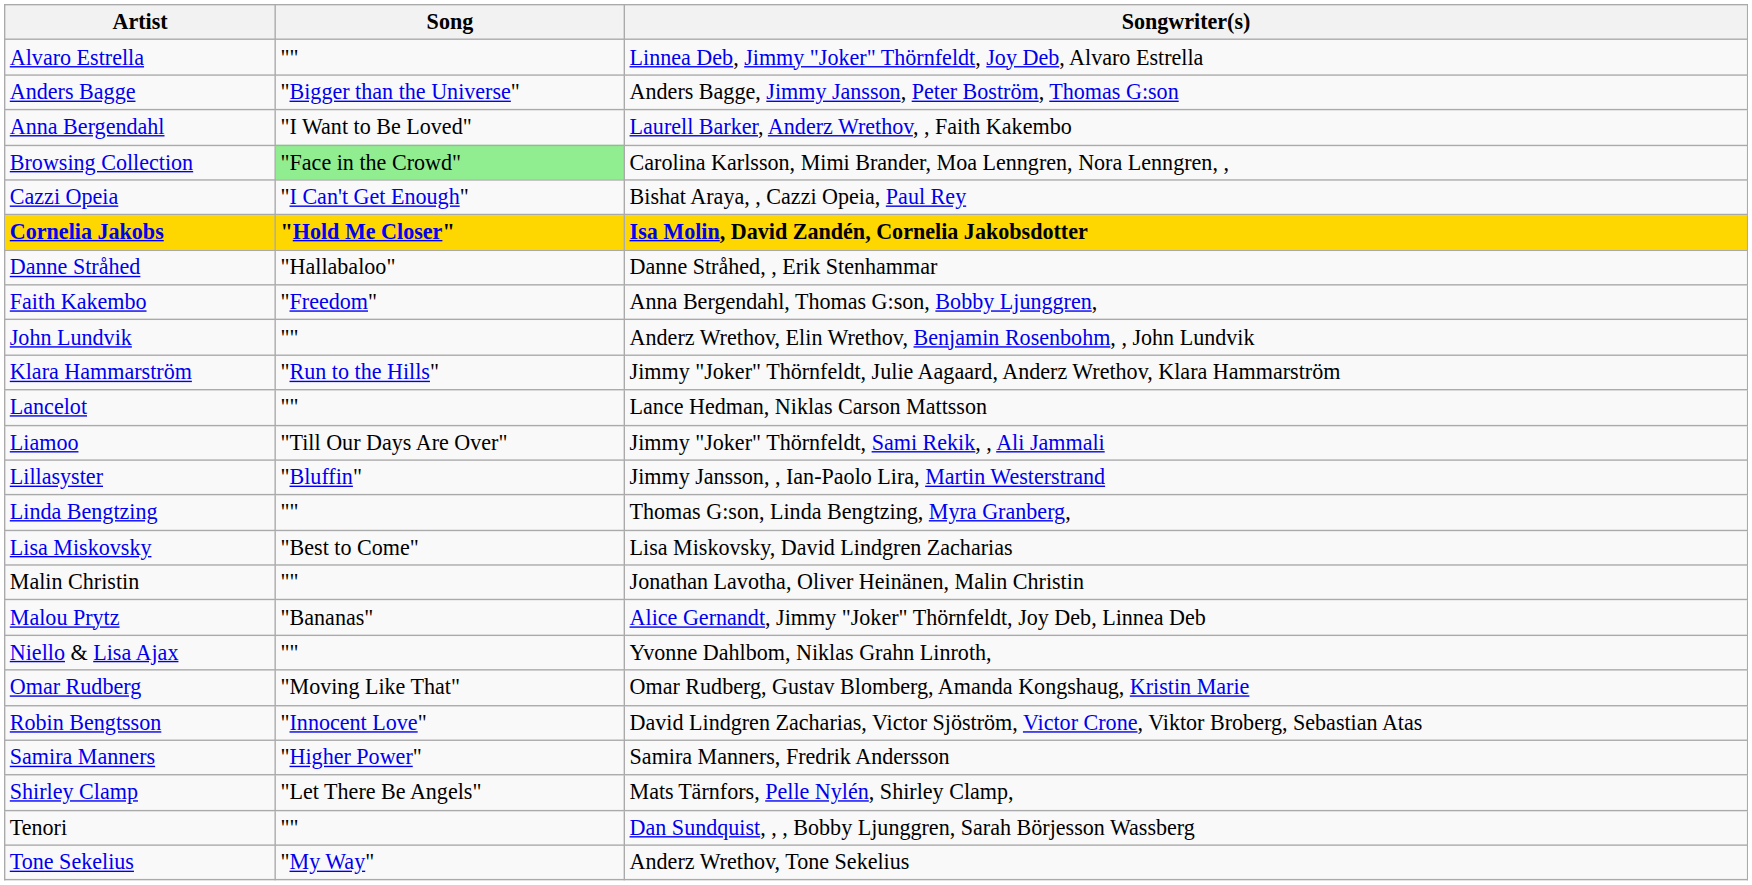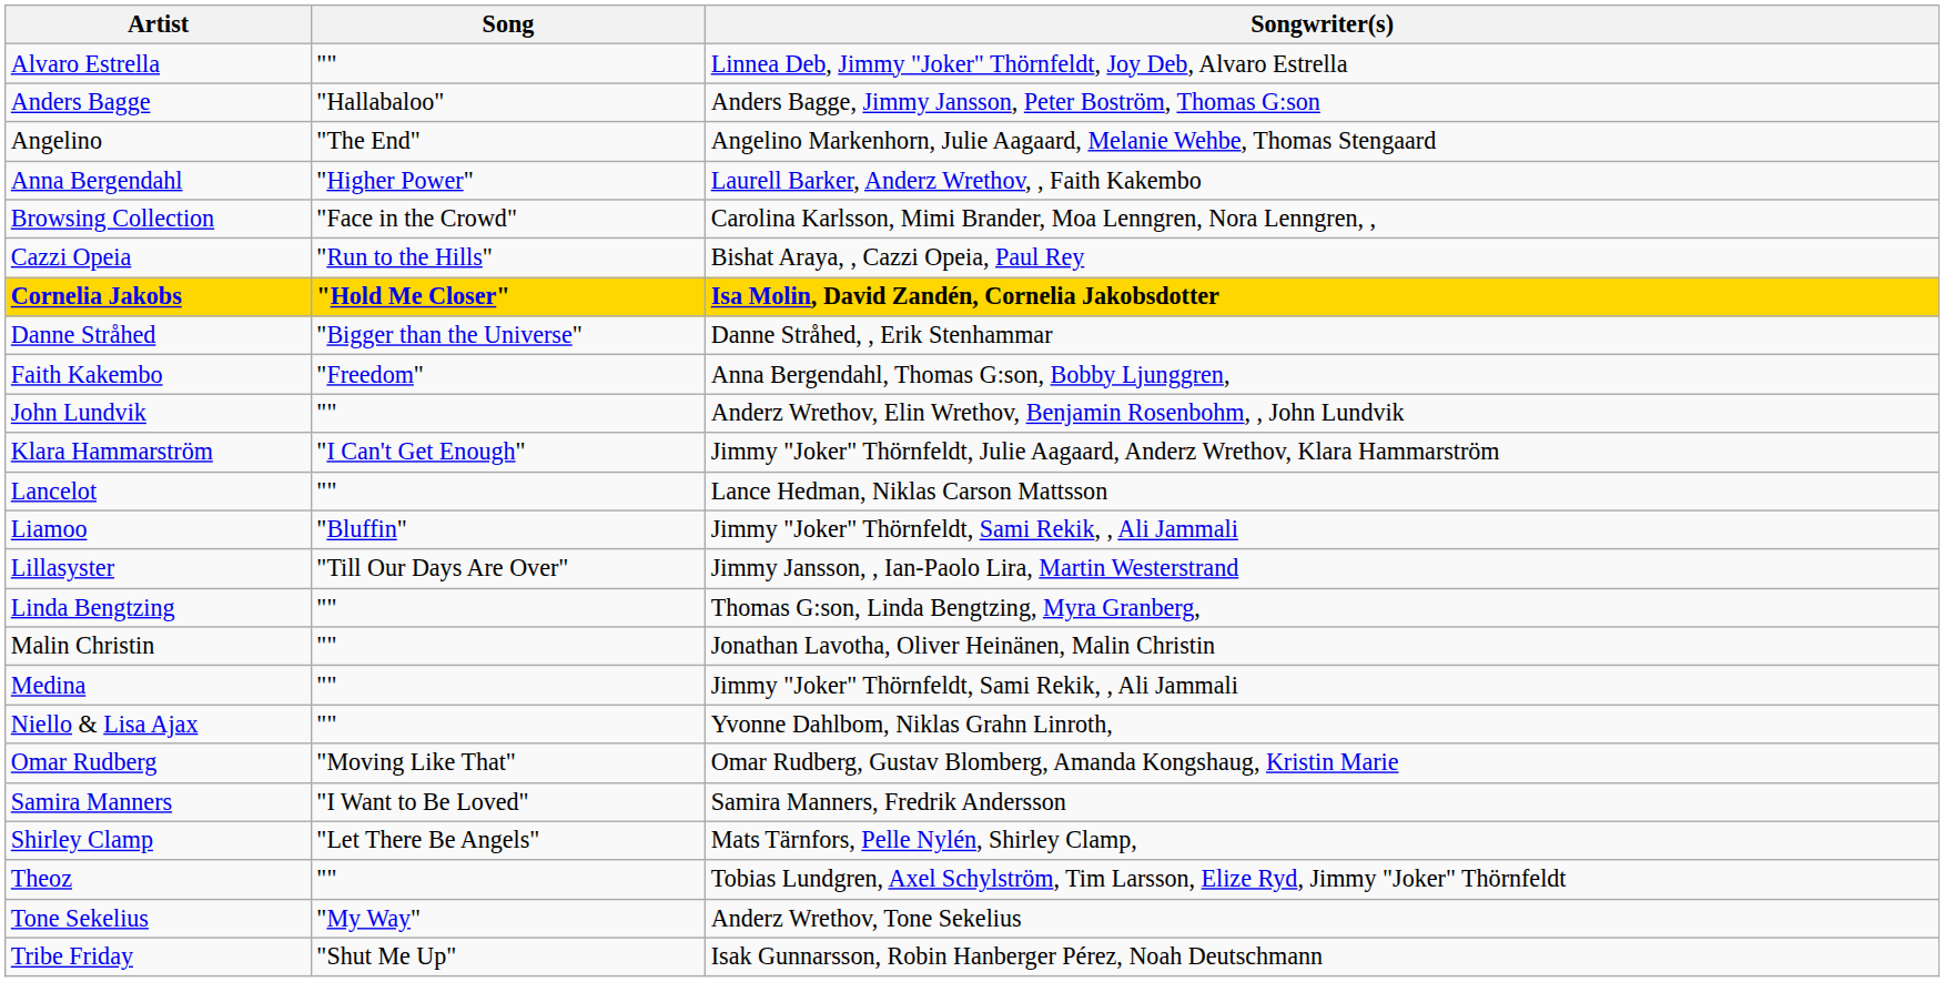Anders Bagge | Song: "Bigger than the Universe" -> "Hallabaloo"
+ row: Angelino | "The End" | Angelino Markenhorn, Julie Aagaard, Melanie Wehbe, Thomas Stengaard
Anna Bergendahl | Song: "I Want to Be Loved" -> "Higher Power"
Browsing Collection | Song: lightgreen background -> no background
Cazzi Opeia | Song: "I Can't Get Enough" -> "Run to the Hills"
Danne Stråhed | Song: "Hallabaloo" -> "Bigger than the Universe"
Klara Hammarström | Song: "Run to the Hills" -> "I Can't Get Enough"
Liamoo | Song: "Till Our Days Are Over" -> "Bluffin"
Lillasyster | Song: "Bluffin" -> "Till Our Days Are Over"
- row: Lisa Miskovsky | "Best to Come" | Lisa Miskovsky, David Lindgren Zacharias
- row: Malou Prytz | "Bananas" | Alice Gernandt, Jimmy "Joker" Thörnfeldt, Joy Deb, Linnea Deb
+ row: Medina | "" | Jimmy "Joker" Thörnfeldt, Sami Rekik, , Ali Jammali
- row: Robin Bengtsson | "Innocent Love" | David Lindgren Zacharias, Victor Sjöström, Victor Crone, Viktor Broberg, Sebastian Atas
Samira Manners | Song: "Higher Power" -> "I Want to Be Loved"
- row: Tenori | "" | Dan Sundquist, , , Bobby Ljunggren, Sarah Börjesson Wassberg
+ row: Theoz | "" | Tobias Lundgren, Axel Schylström, Tim Larsson, Elize Ryd, Jimmy "Joker" Thörnfeldt
+ row: Tribe Friday | "Shut Me Up" | Isak Gunnarsson, Robin Hanberger Pérez, Noah Deutschmann
